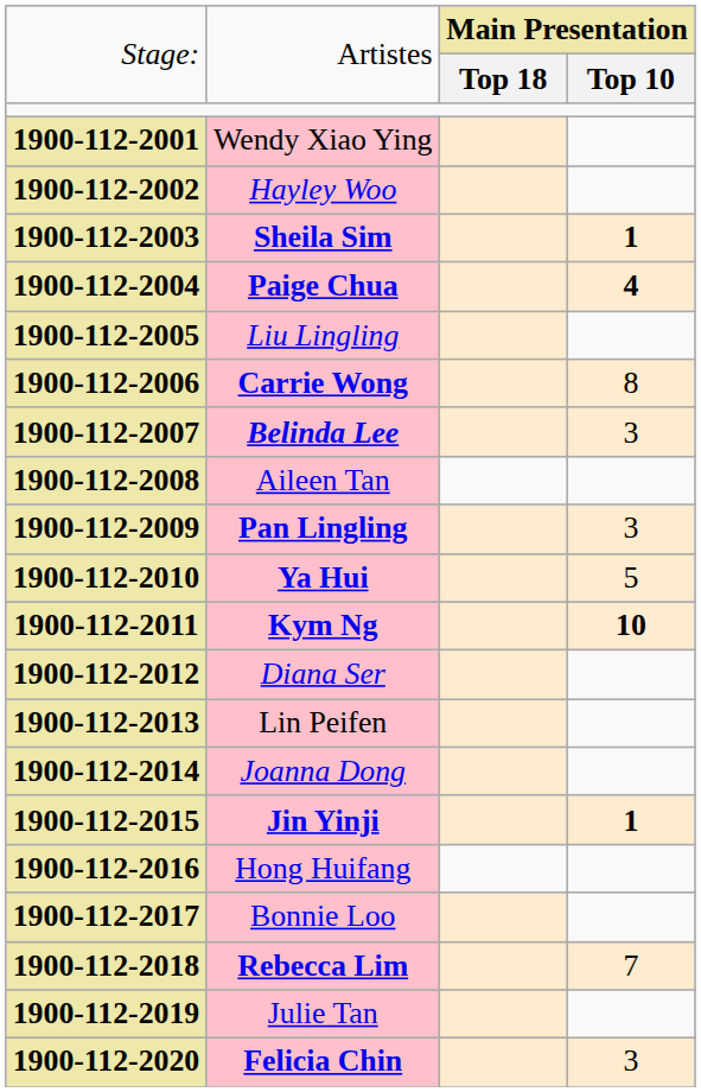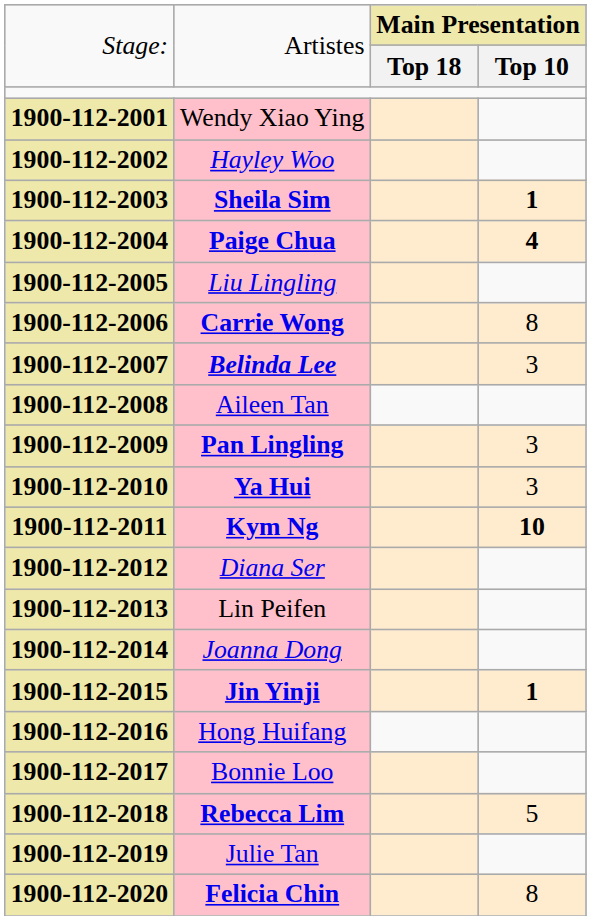Ya Hui | column 4: 5 -> 3
Rebecca Lim | column 4: 7 -> 5
Felicia Chin | column 4: 3 -> 8
